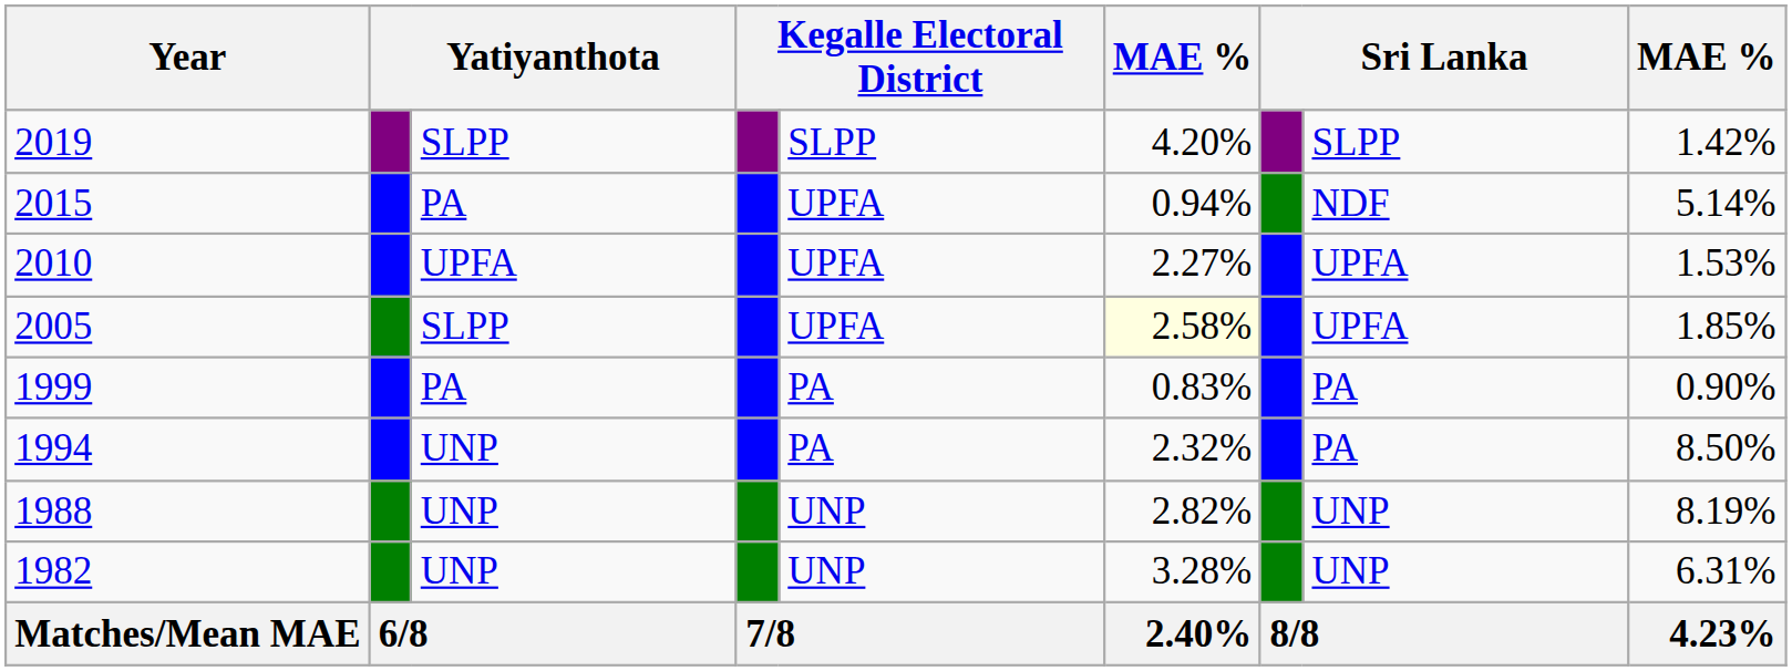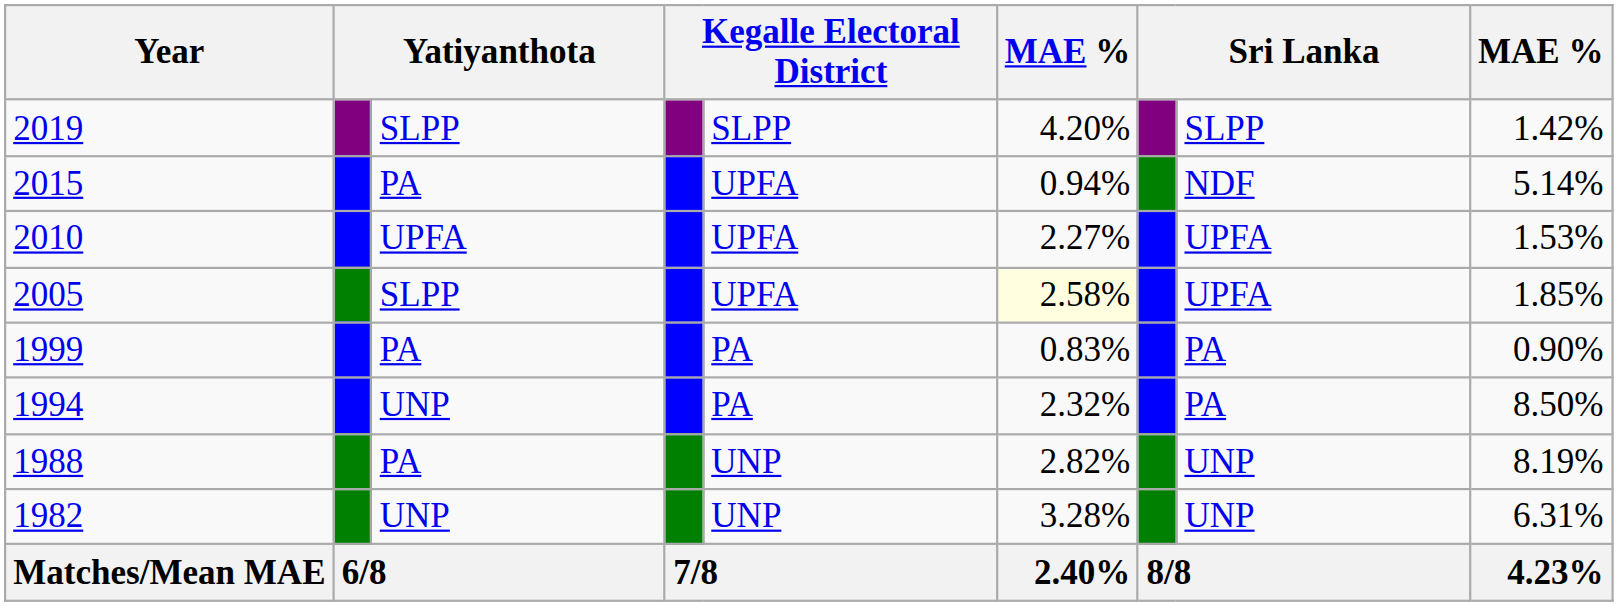1988 | column 3: UNP -> PA
